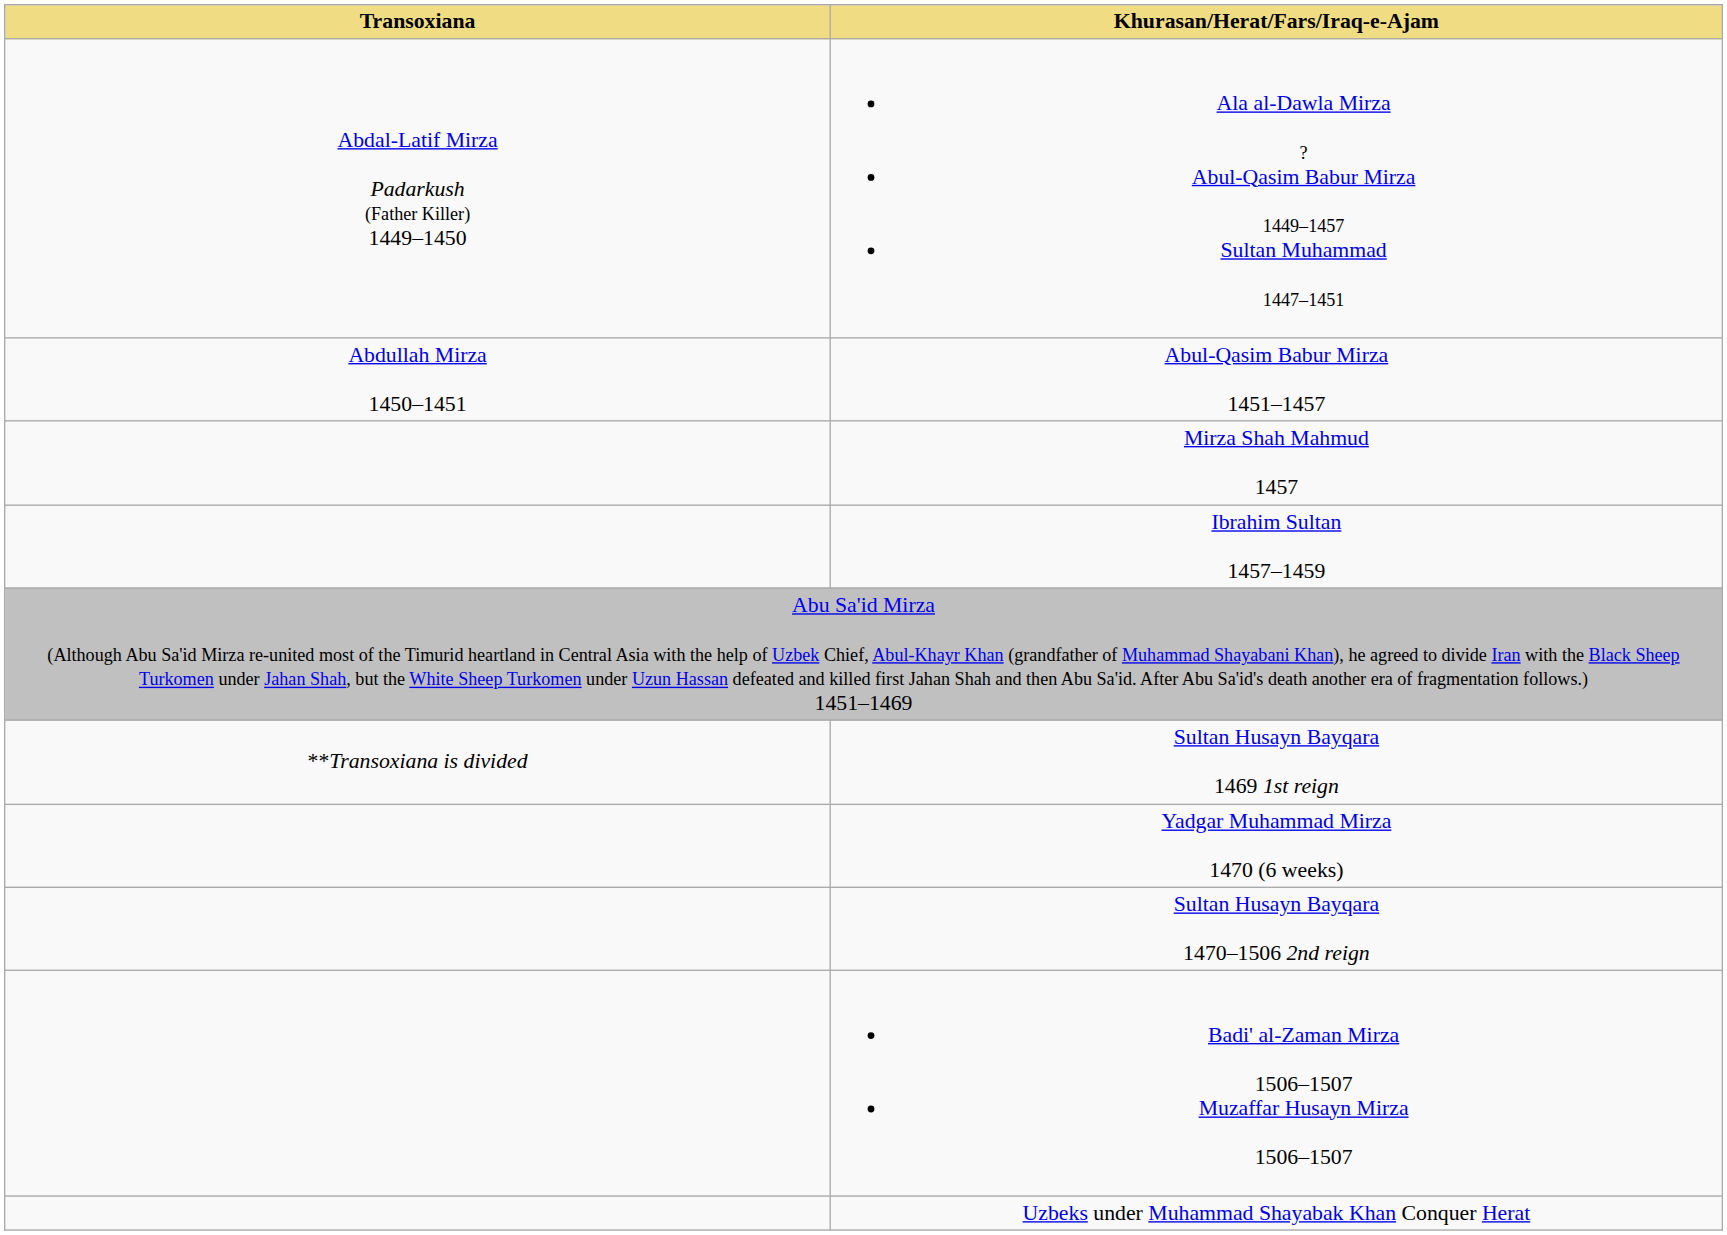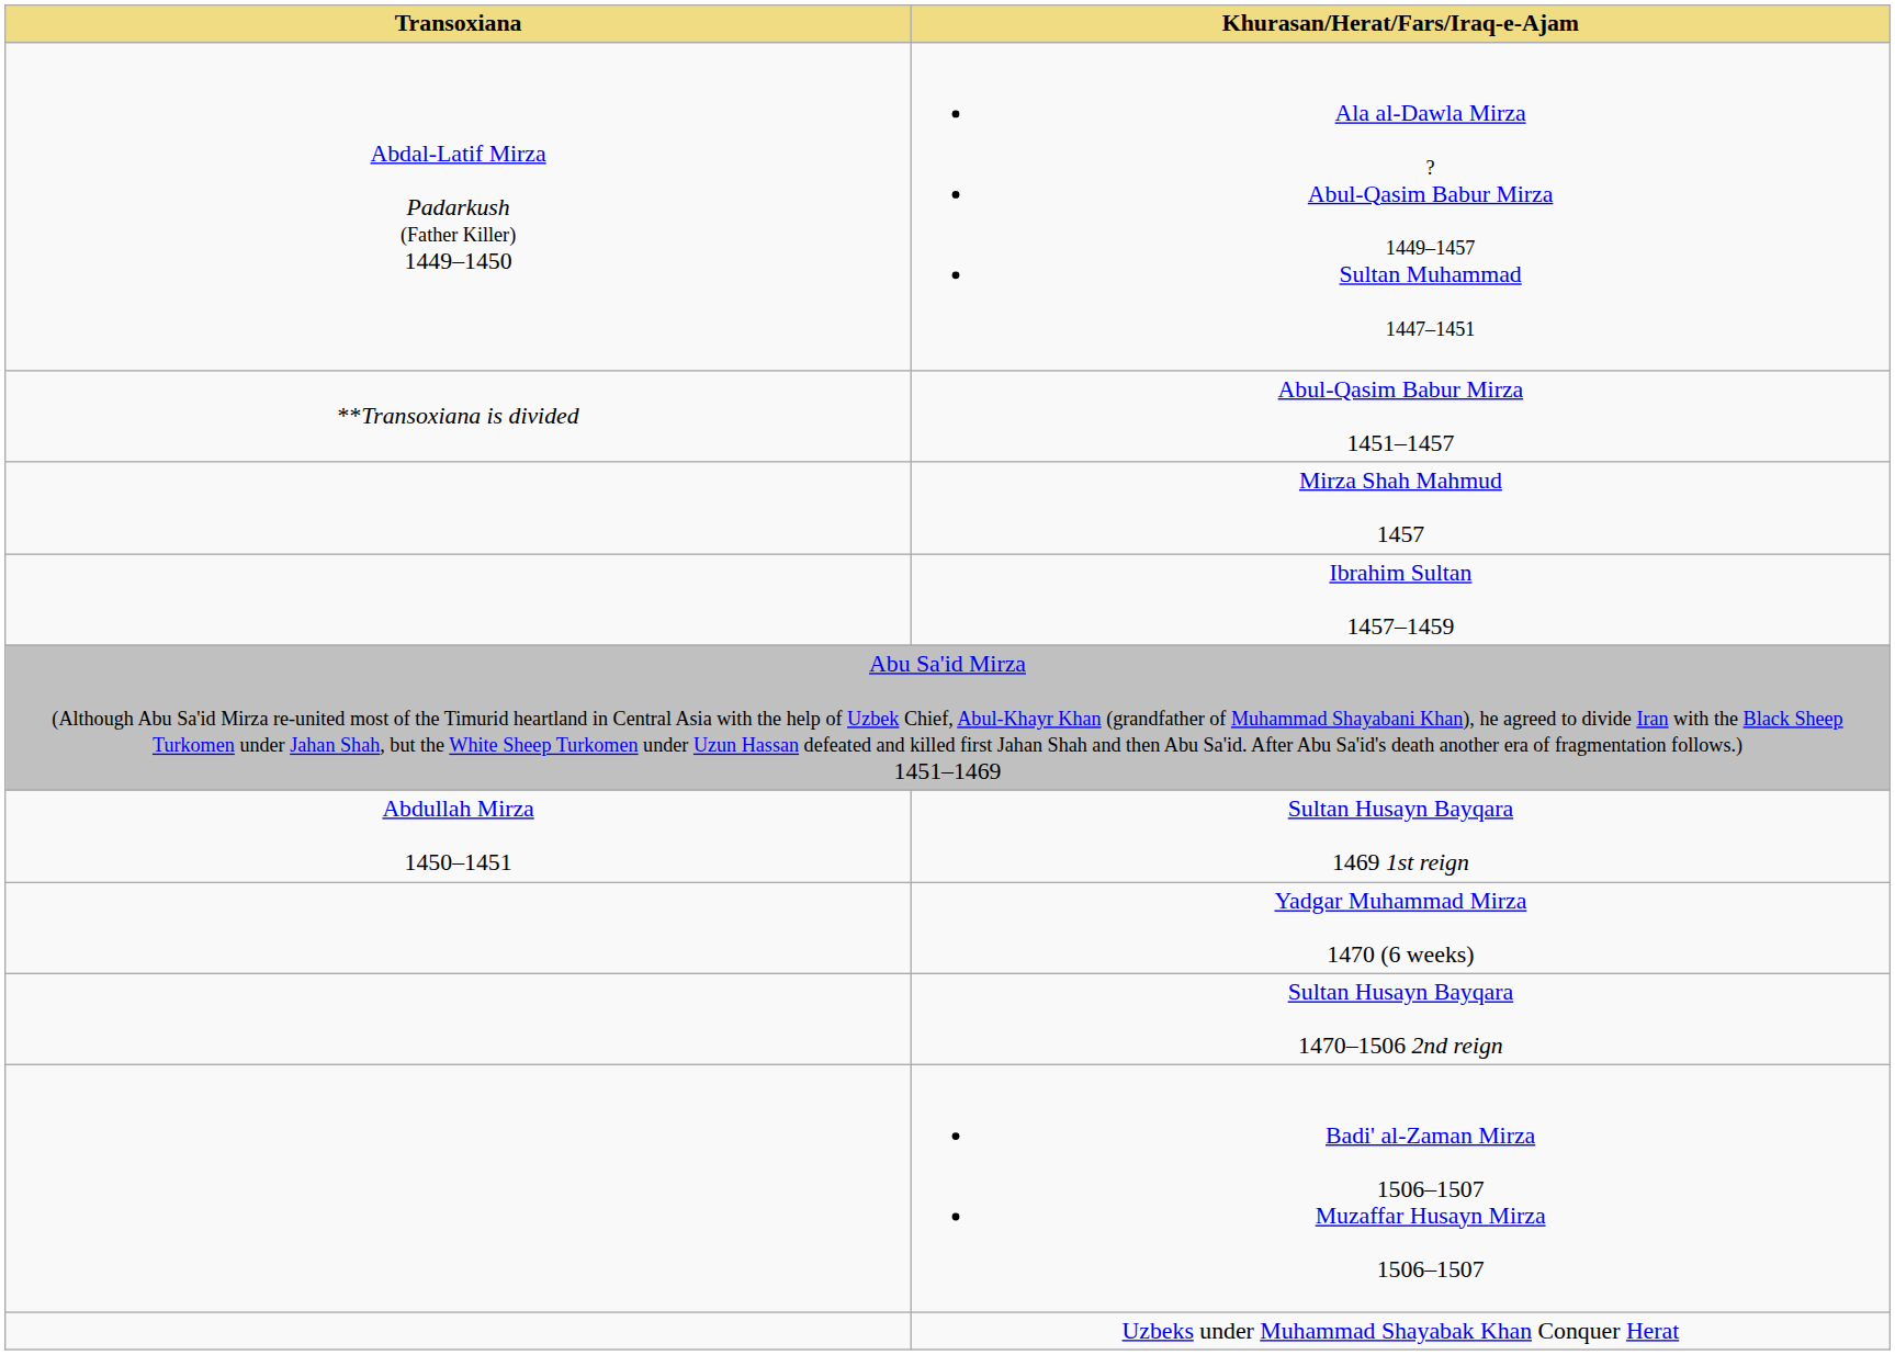Abul-Qasim Babur Mirza 1451–1457 | Transoxiana: Abdullah Mirza 1450–1451 -> **Transoxiana is divided
Sultan Husayn Bayqara 1469 1st reign | Transoxiana: **Transoxiana is divided -> Abdullah Mirza 1450–1451
